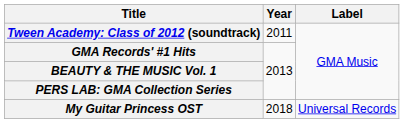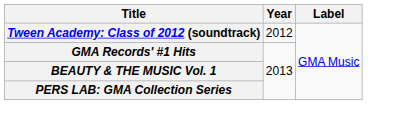Tween Academy: Class of 2012 (soundtrack) | Year: 2011 -> 2012
- row: My Guitar Princess OST | 2018 | Universal Records
